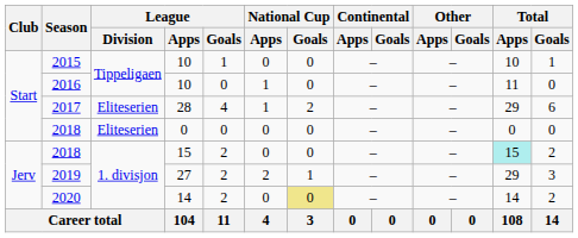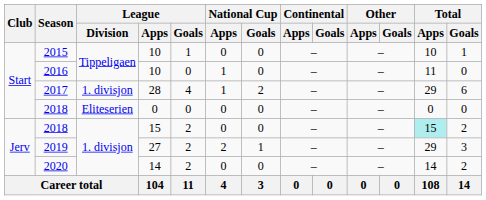2017 | League / Division: Eliteserien -> 1. divisjon
2020 | National Cup / Goals: khaki background -> no background
